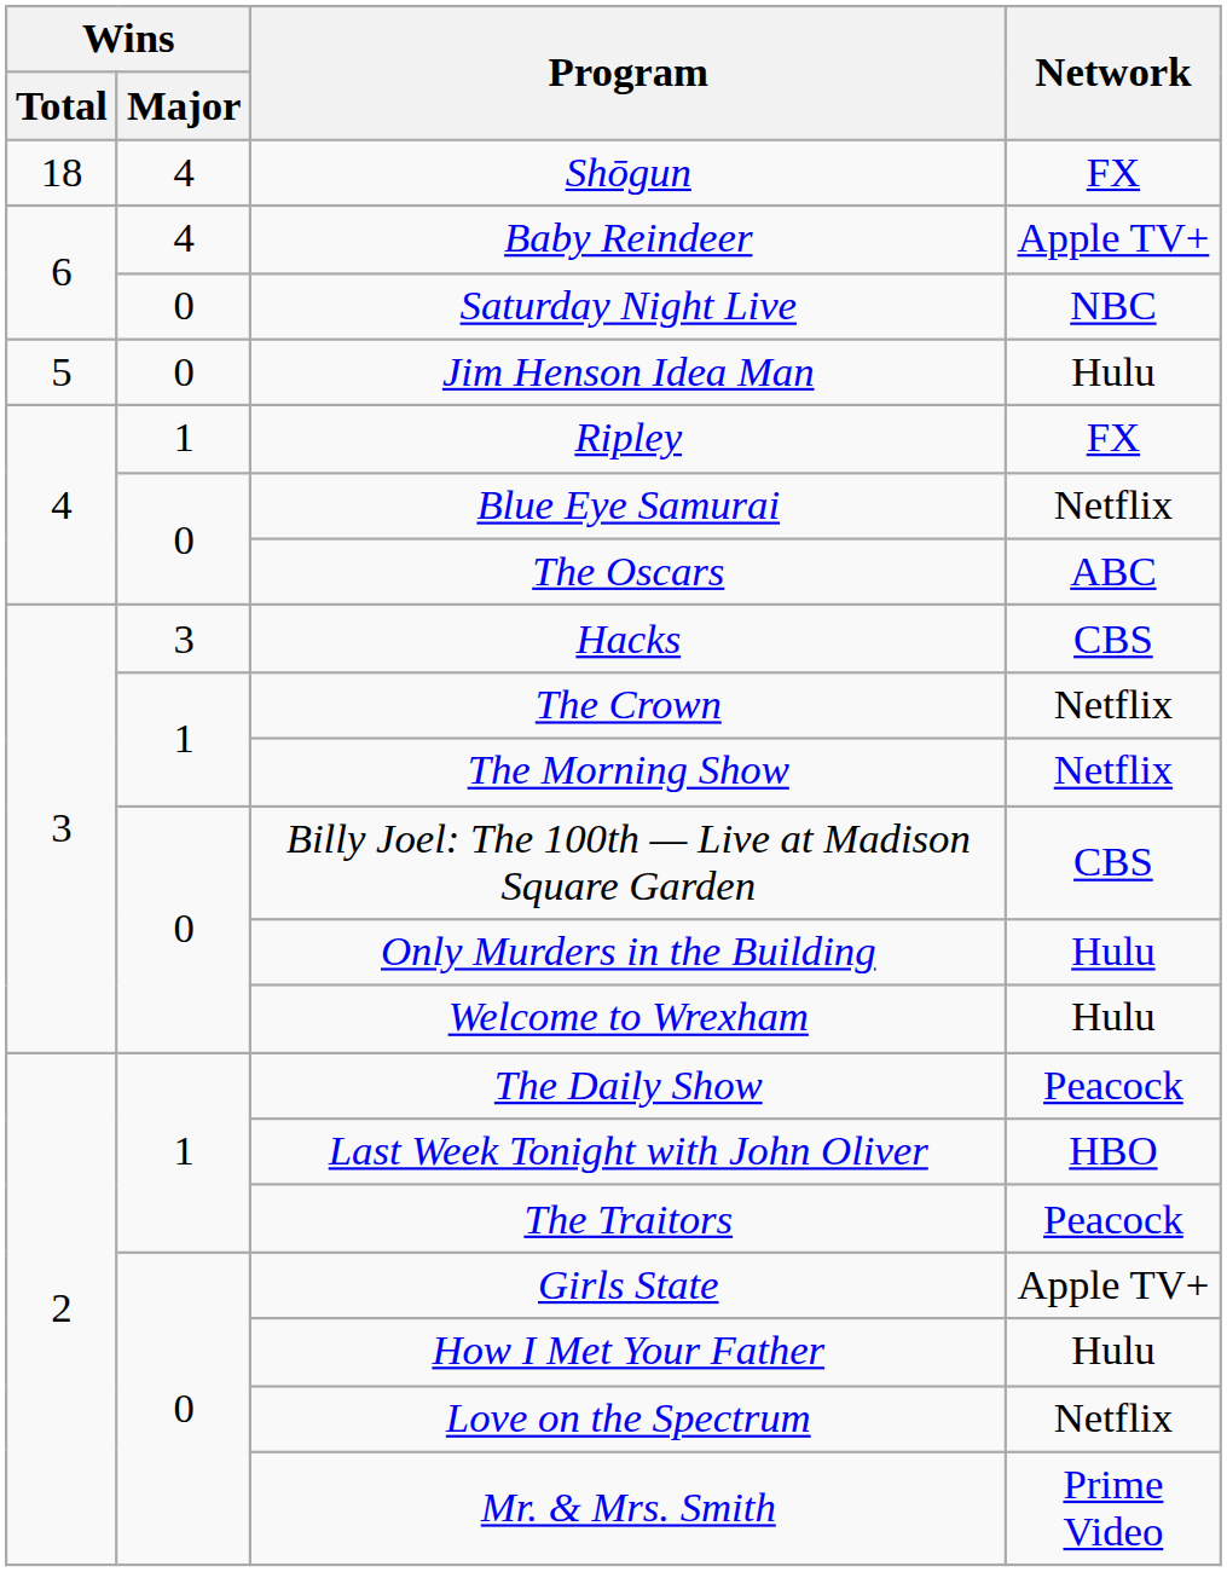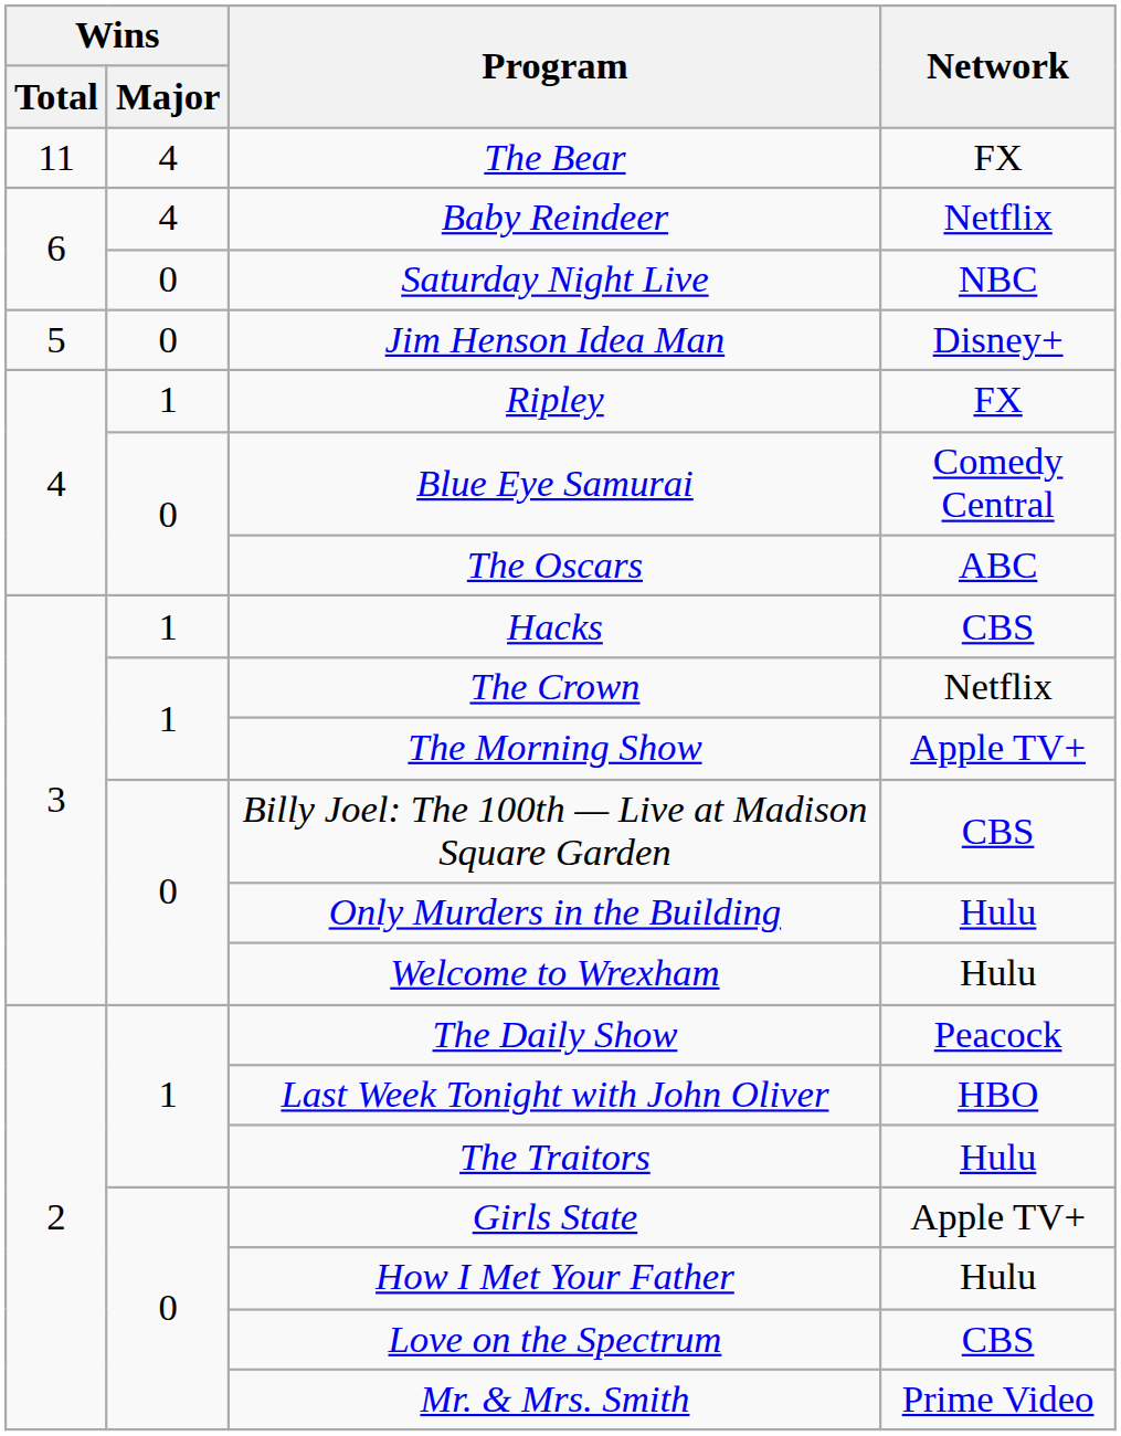- row: 18 | 4 | Shōgun | FX
+ row: 11 | 4 | The Bear | FX
Baby Reindeer | Network: Apple TV+ -> Netflix
Jim Henson Idea Man | Network: Hulu -> Disney+
Blue Eye Samurai | Network: Netflix -> Comedy Central
Hacks | Wins / Major: 3 -> 1
The Morning Show | Network: Netflix -> Apple TV+
The Traitors | Network: Peacock -> Hulu
Love on the Spectrum | Network: Netflix -> CBS
